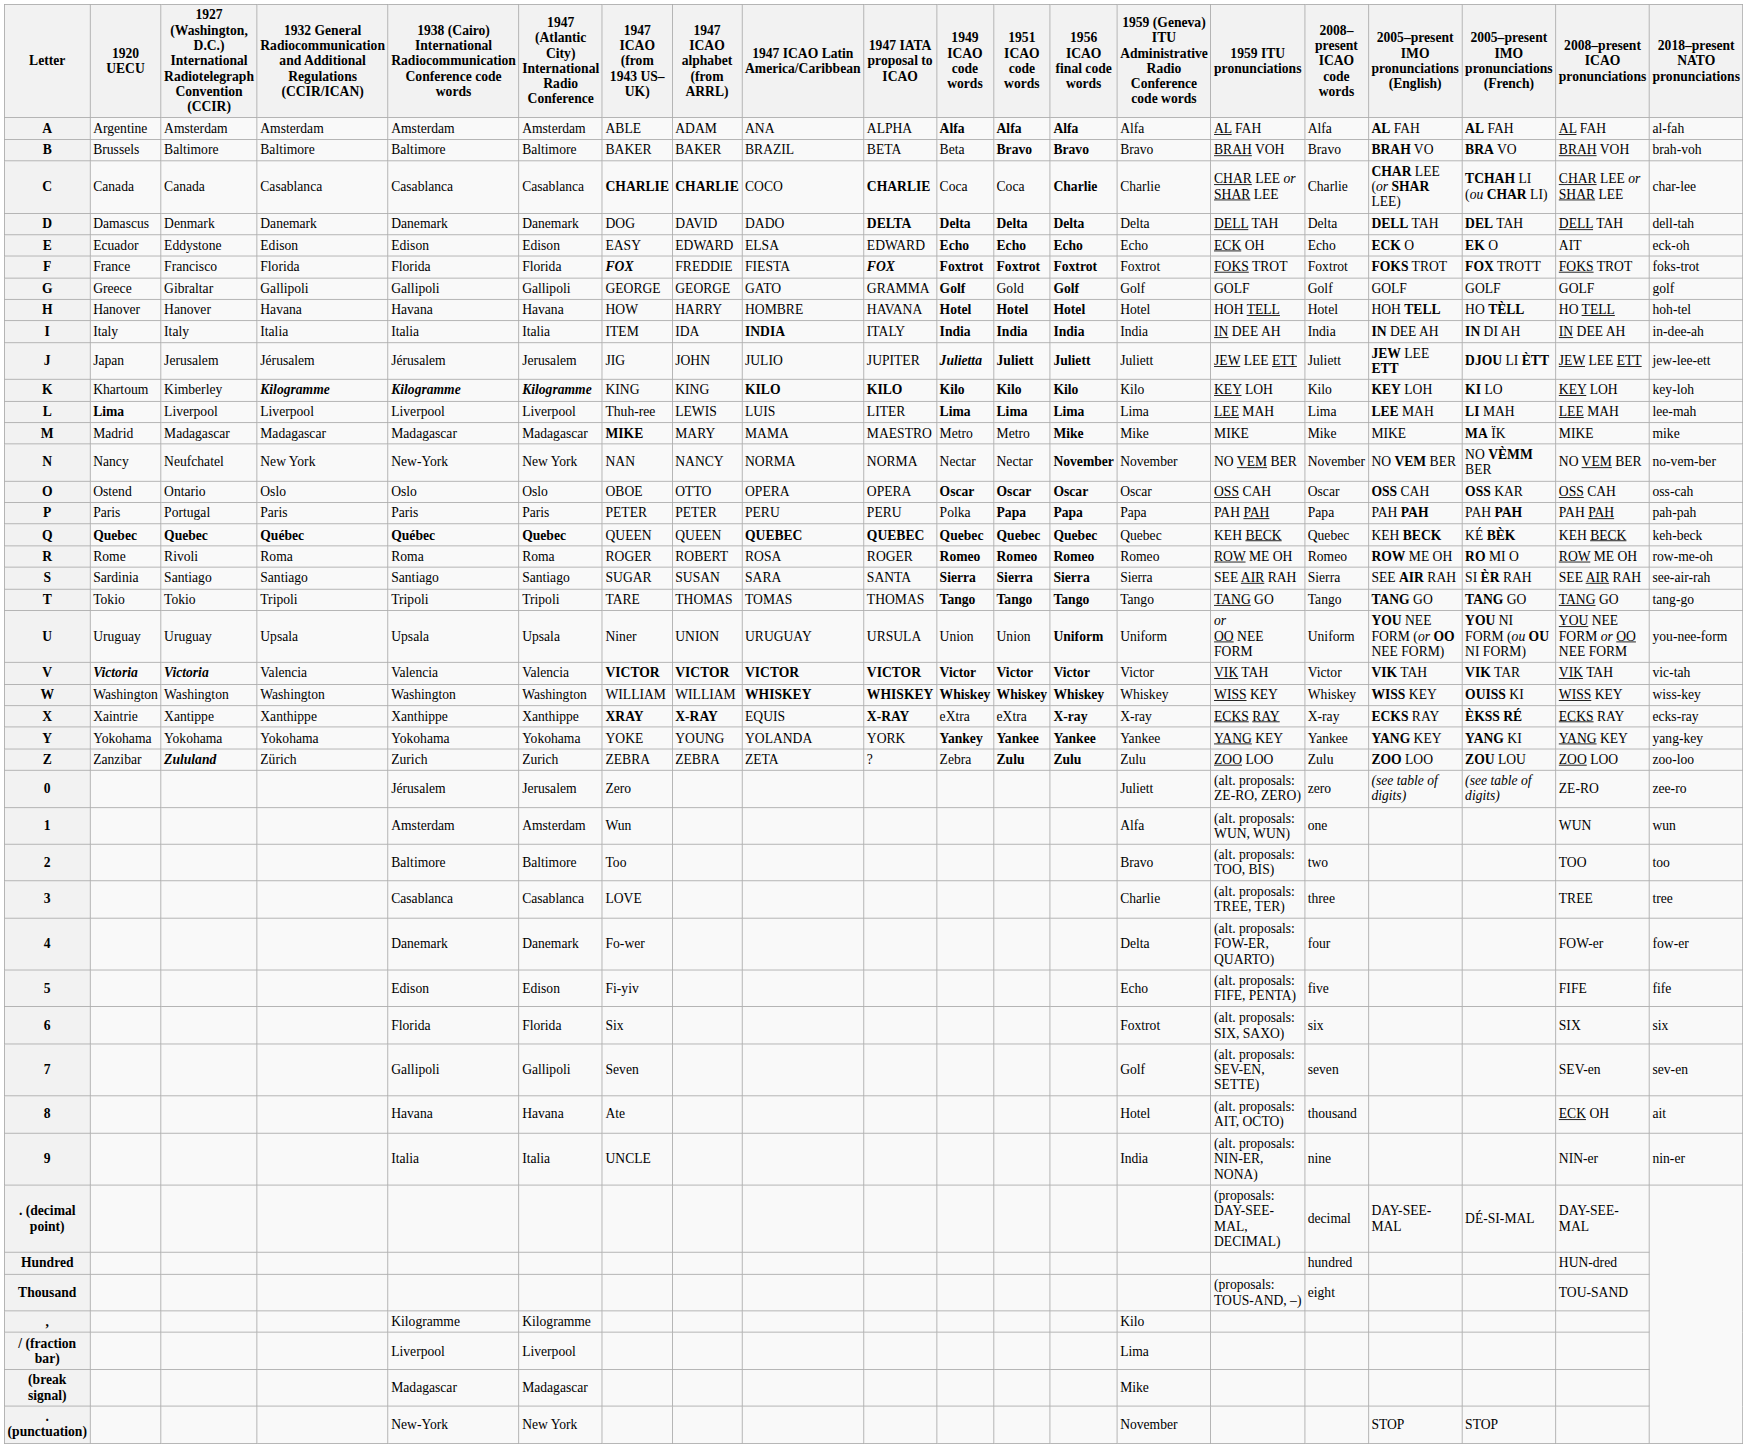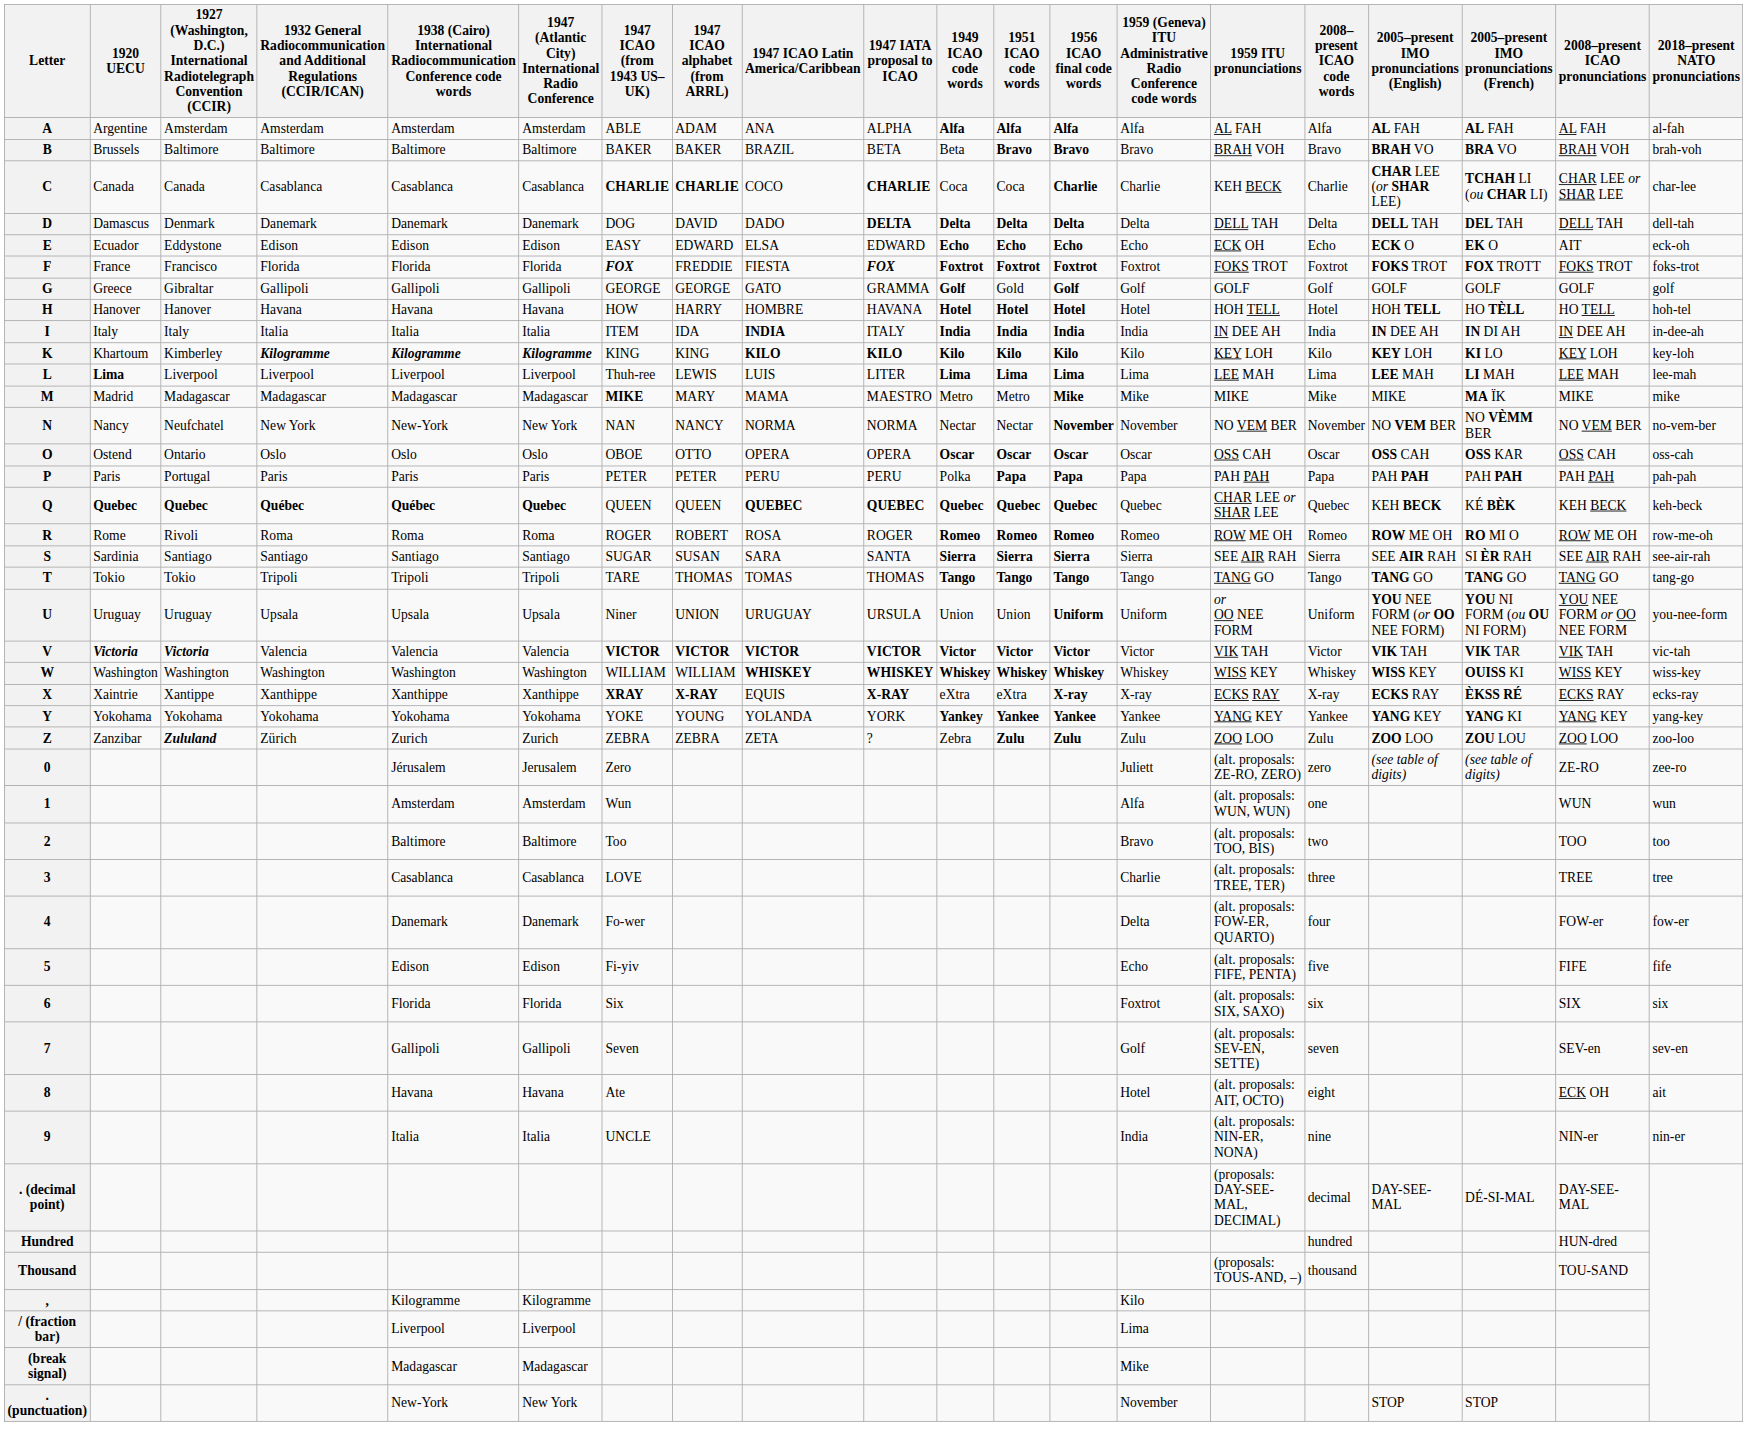C | 1959 ITU pronunciations: CHAR LEE or SHAR LEE -> KEH BECK
- row: J | Japan | Jerusalem | Jérusalem | Jérusalem | Jerusalem | JIG | JOHN | JULIO | JUPITER | Julietta | Juliett | Juliett | Juliett | JEW LEE ETT | Juliett | JEW LEE ETT | DJOU LI ÈTT | JEW LEE ETT | jew-lee-ett
Q | 1959 ITU pronunciations: KEH BECK -> CHAR LEE or SHAR LEE
8 | 2008–present ICAO code words: thousand -> eight
Thousand | 2008–present ICAO code words: eight -> thousand
